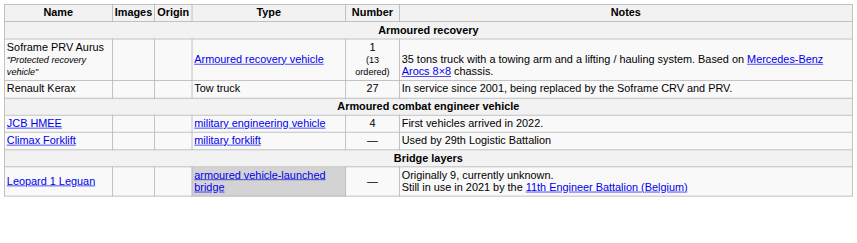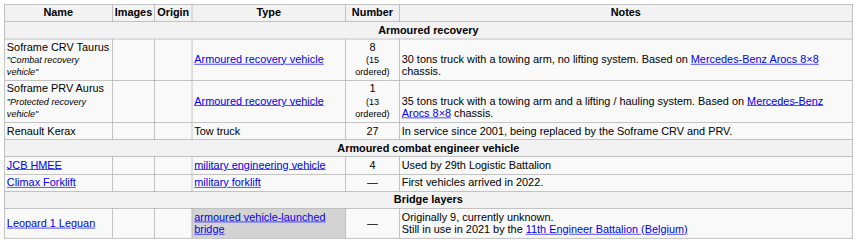+ row: Soframe CRV Taurus "Combat recovery vehicle" | Armoured recovery vehicle | 8 (15 ordered) | 30 tons truck with a towing arm, no lifting system. Based on Mercedes-Benz Arocs 8×8 chassis.
JCB HMEE | Notes: First vehicles arrived in 2022. -> Used by 29th Logistic Battalion
Climax Forklift | Notes: Used by 29th Logistic Battalion -> First vehicles arrived in 2022.
